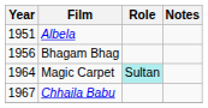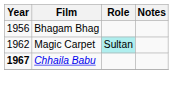- row: 1951 | Albela
Magic Carpet | Year: 1964 -> 1962
Chhaila Babu | Year: normal -> bold
